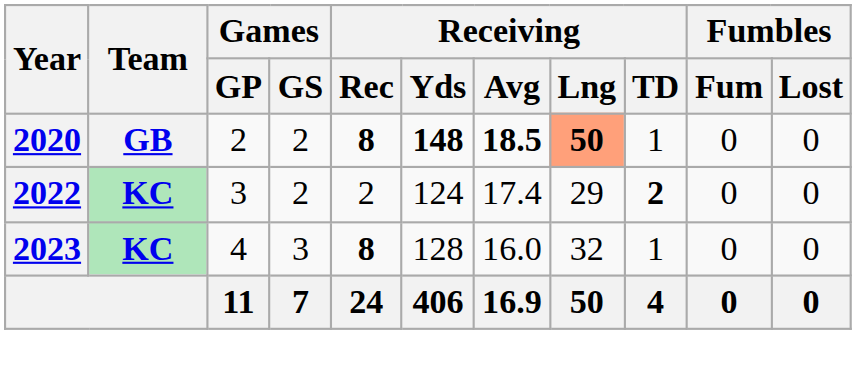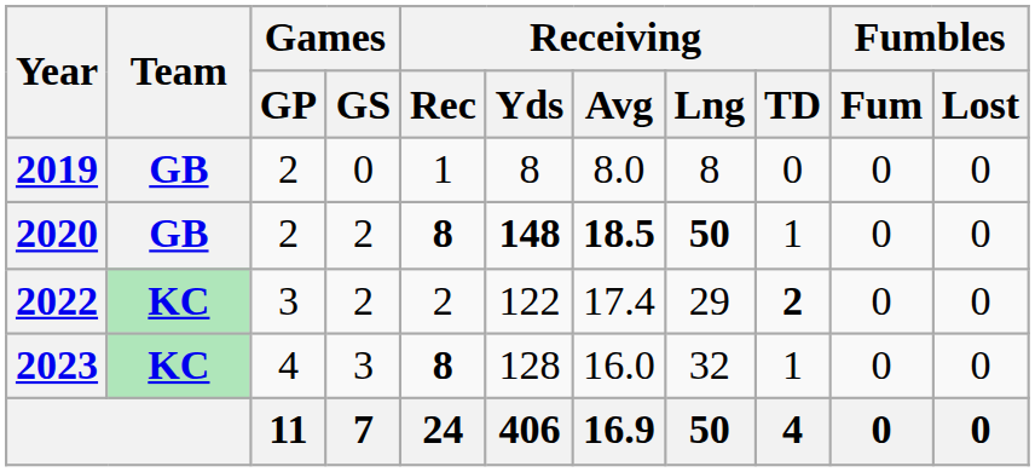+ row: 2019 | GB | 2 | 0 | 1 | 8 | 8.0 | 8 | 0 | 0 | 0
2020 | Receiving / Lng: lightsalmon background -> no background
2022 | Receiving / Yds: 124 -> 122
